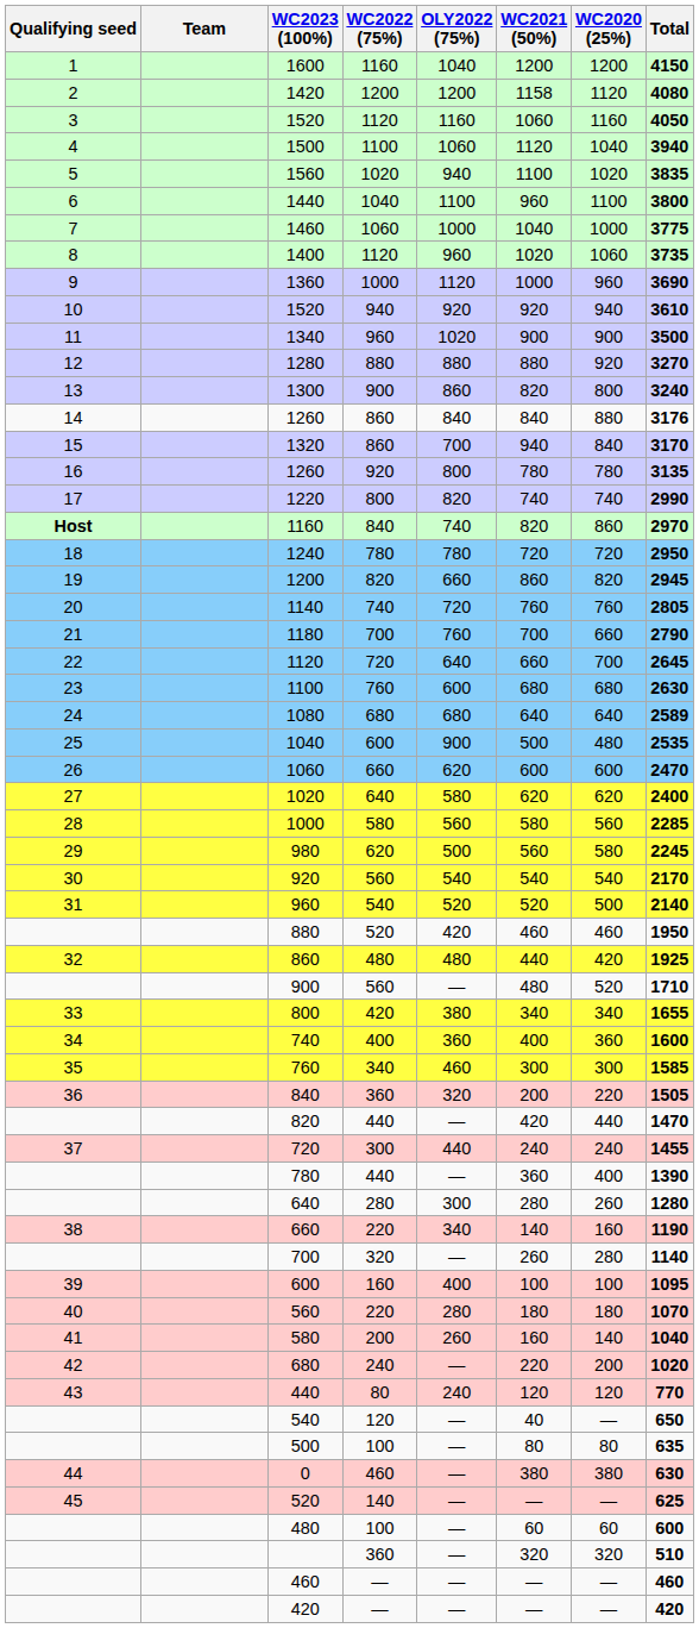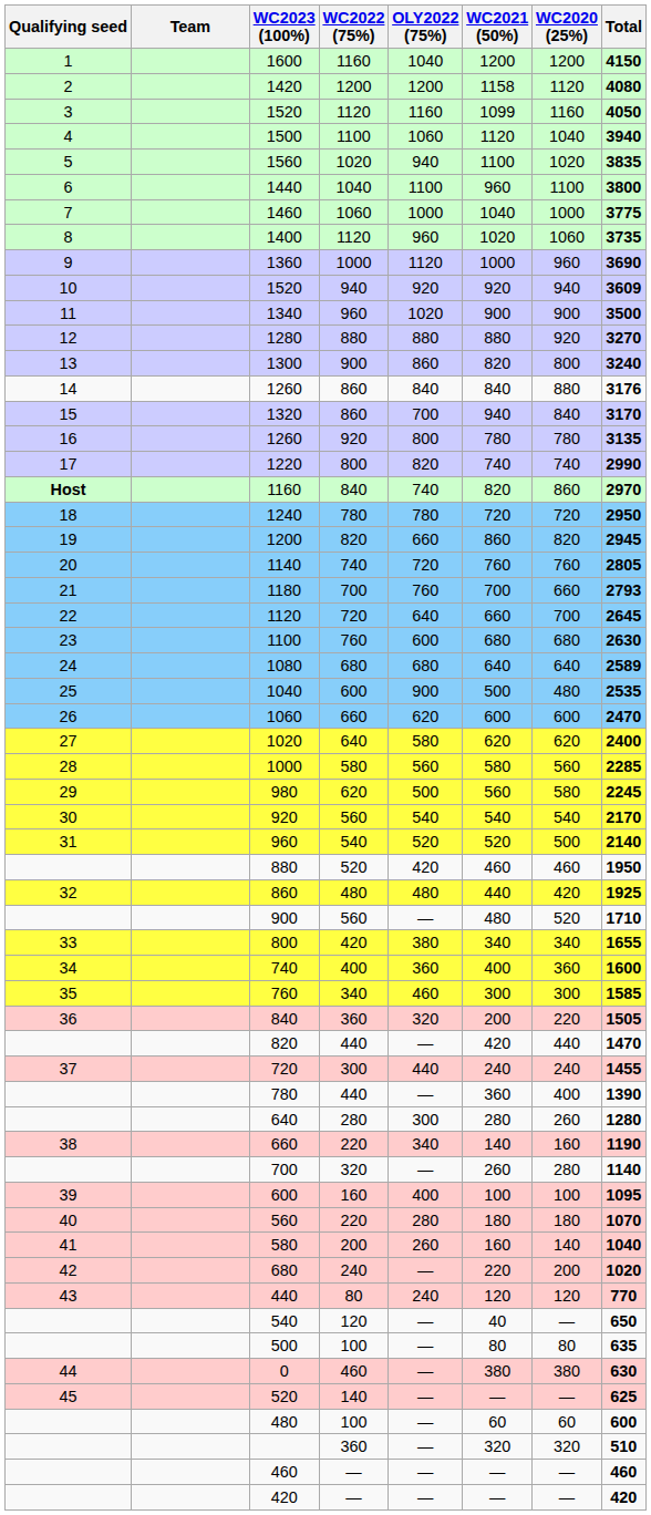1520 / 1120 | WC2021 (50%): 1060 -> 1099
1520 / 940 | Total: 3610 -> 3609
1180 | Total: 2790 -> 2793
